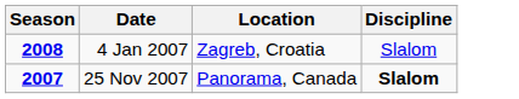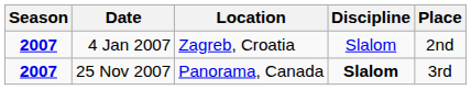+ column: Place | 2nd | 3rd
4 Jan 2007 | Season: 2008 -> 2007
